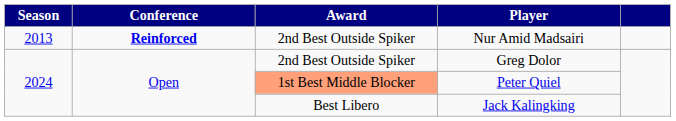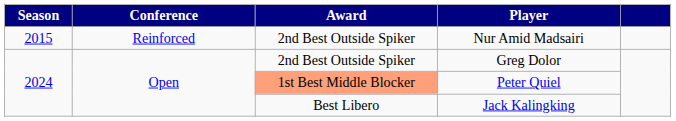Nur Amid Madsairi | Season: 2013 -> 2015
Nur Amid Madsairi | Conference: bold -> normal
